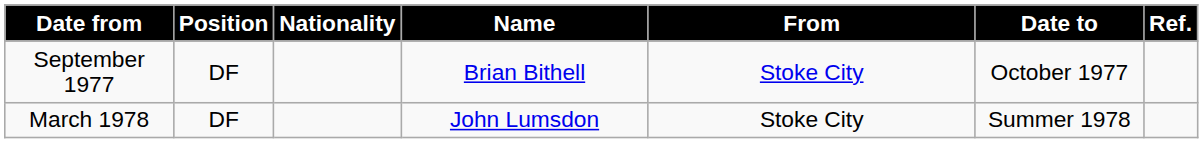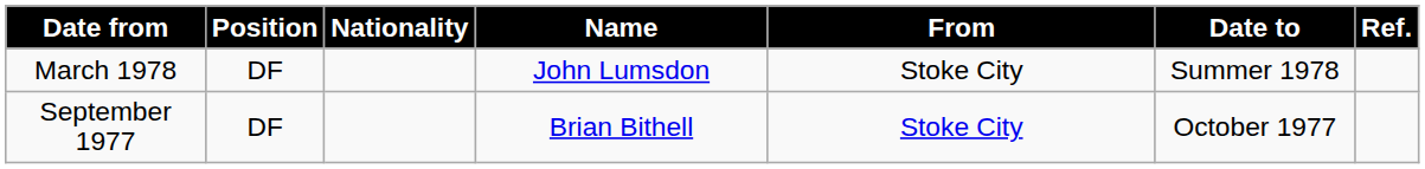rows swapped: September 1977 <-> March 1978
